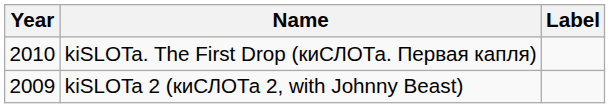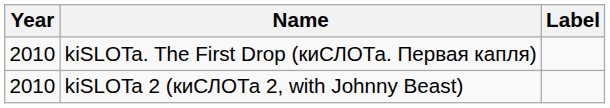kiSLOTa 2 (киСЛОТа 2, with Johnny Beast) | Year: 2009 -> 2010
